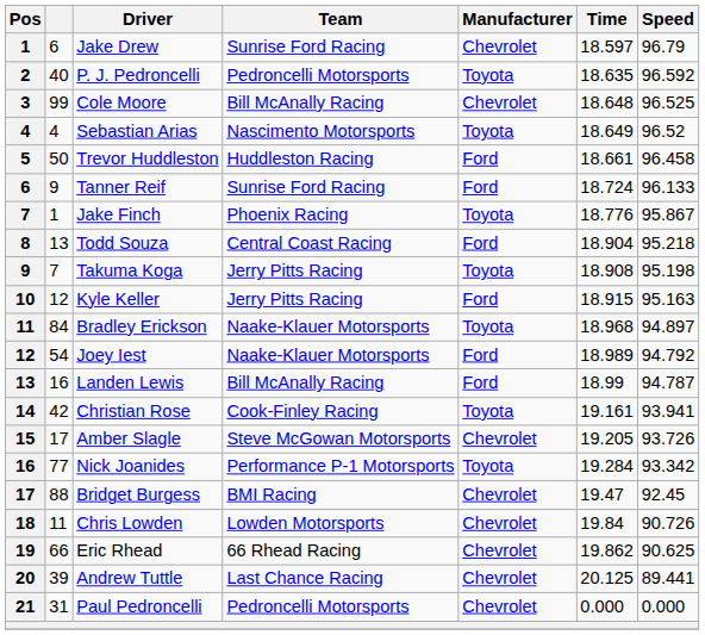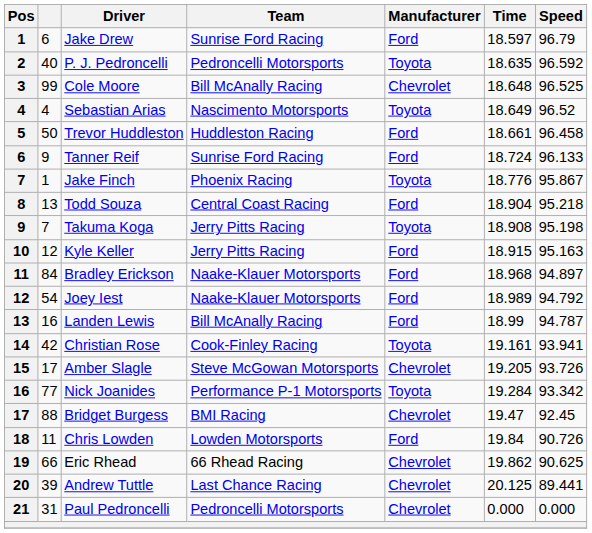Jake Drew | Manufacturer: Chevrolet -> Ford
Bradley Erickson | Manufacturer: Toyota -> Ford
Chris Lowden | Manufacturer: Chevrolet -> Ford
